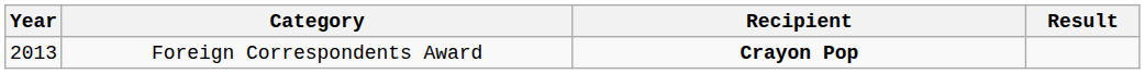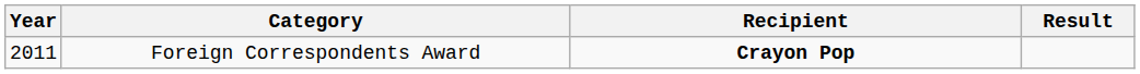Foreign Correspondents Award | Year: 2013 -> 2011
